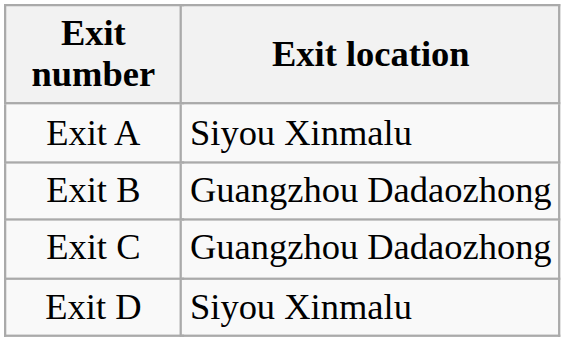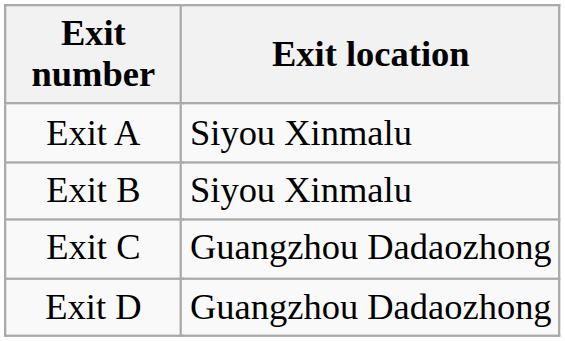Exit B | Exit location: Guangzhou Dadaozhong -> Siyou Xinmalu
Exit D | Exit location: Siyou Xinmalu -> Guangzhou Dadaozhong
